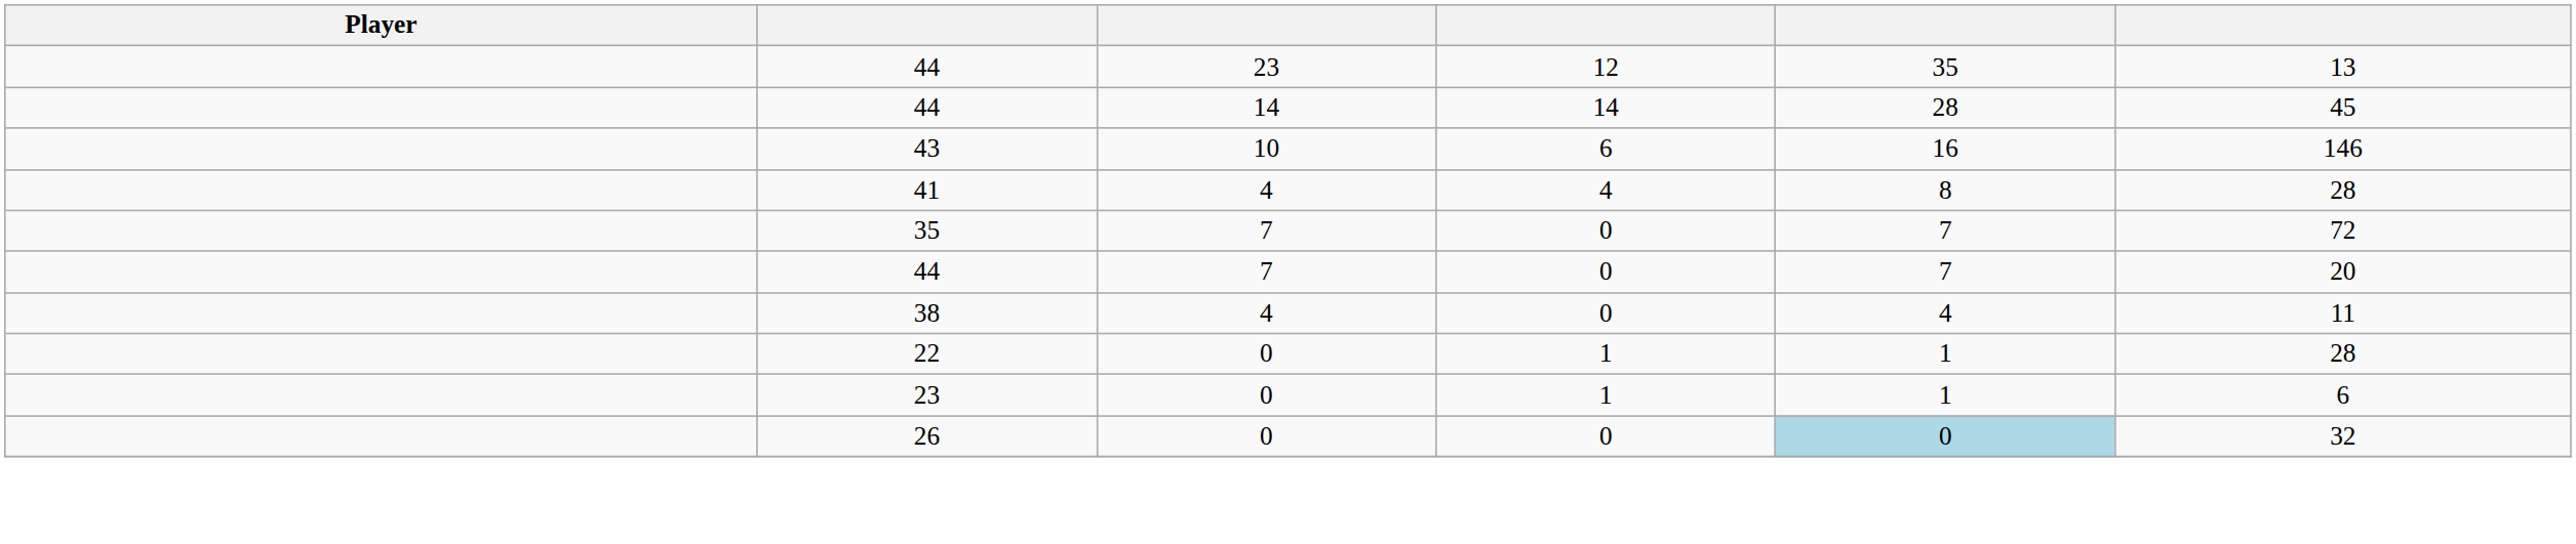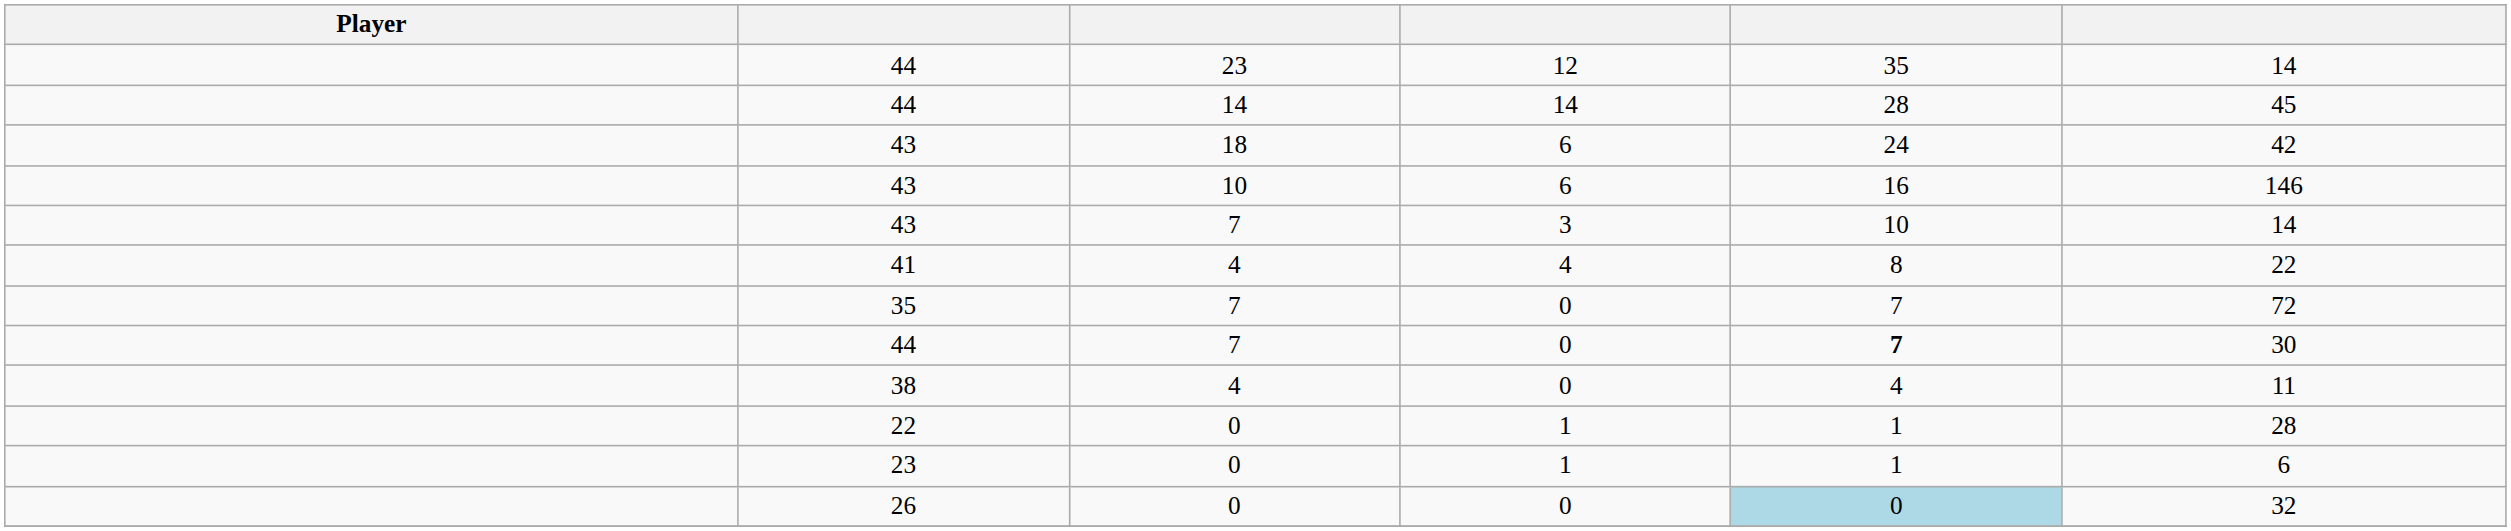44 / 23 | column 6: 13 -> 14
+ row: 43 | 18 | 6 | 24 | 42
+ row: 43 | 7 | 3 | 10 | 14
41 | column 6: 28 -> 22
44 / 7 | column 5: normal -> bold
44 / 7 | column 6: 20 -> 30
